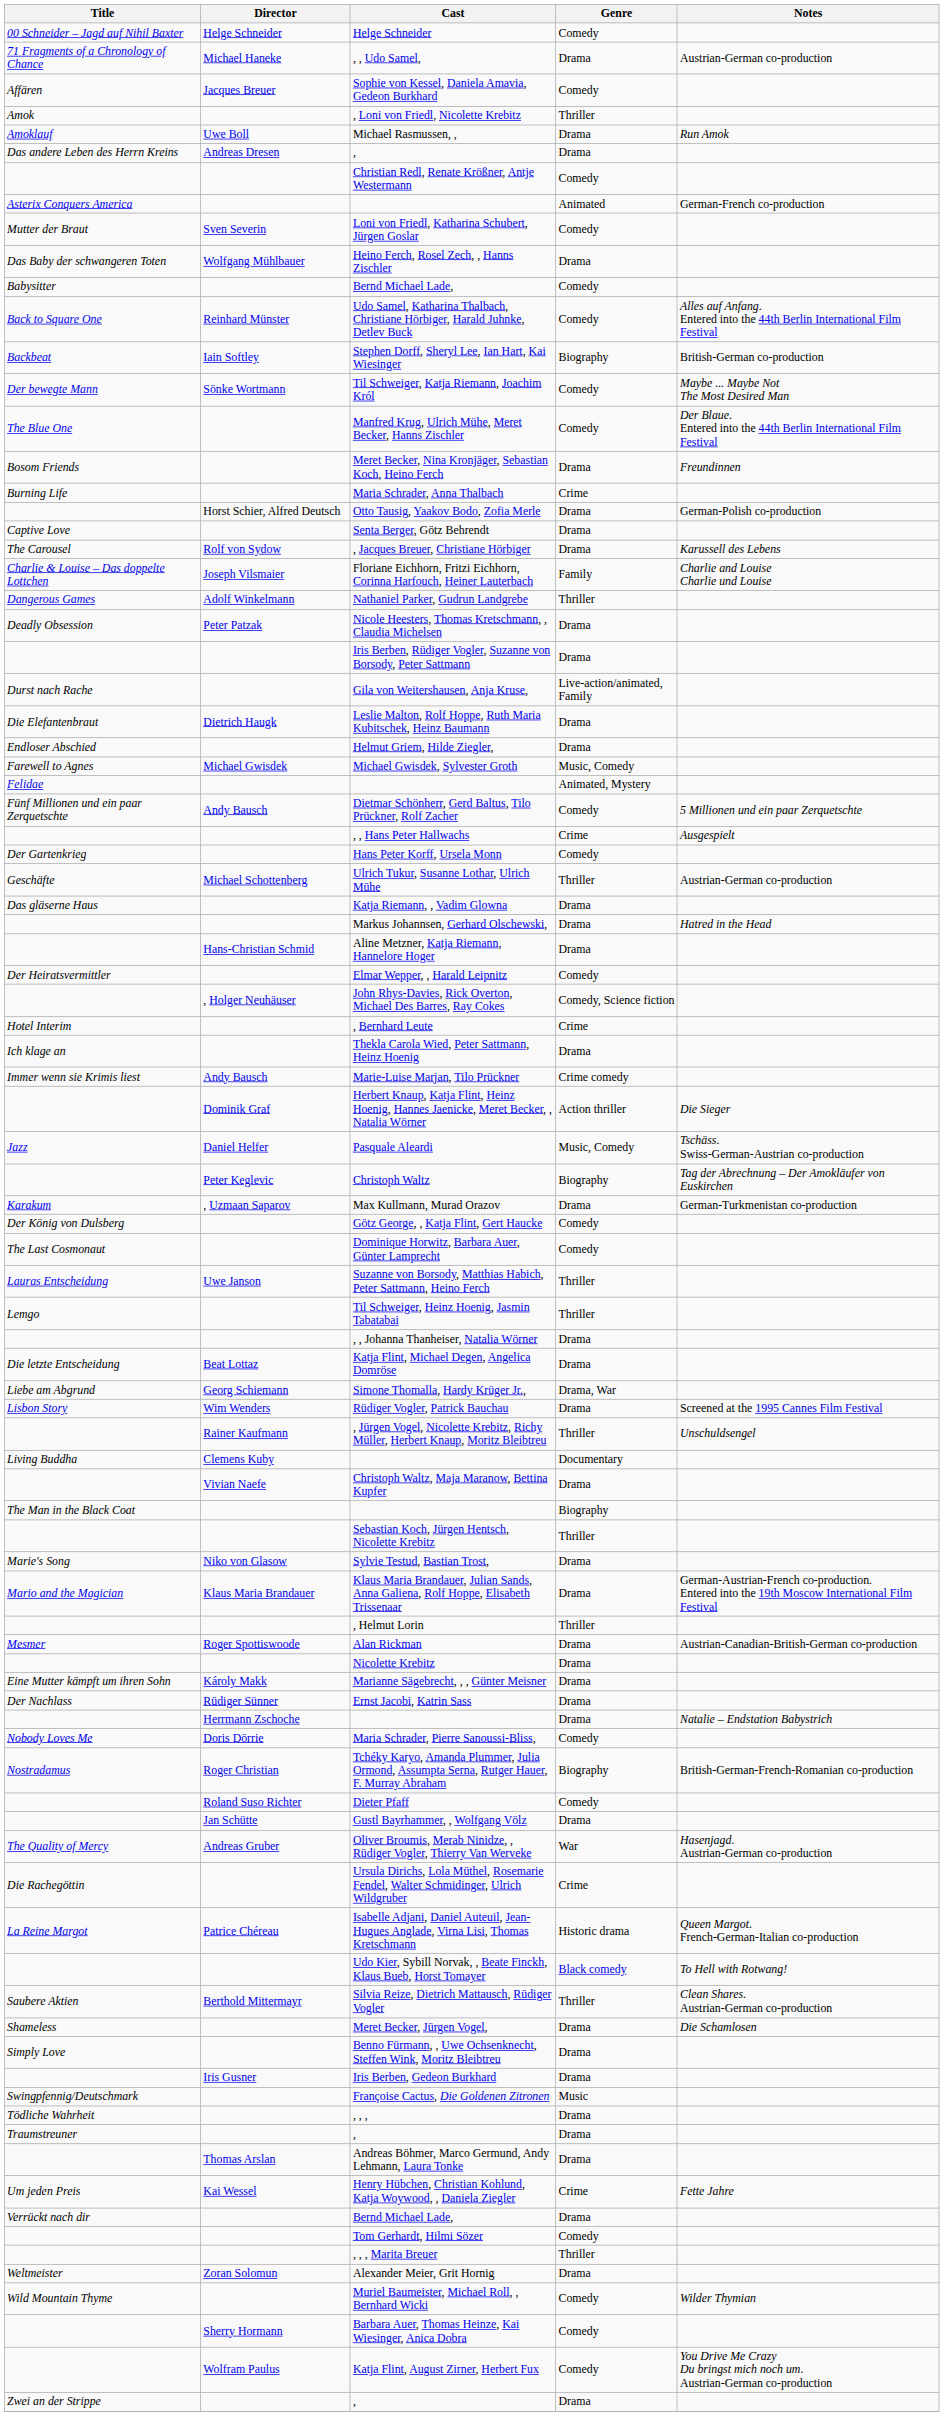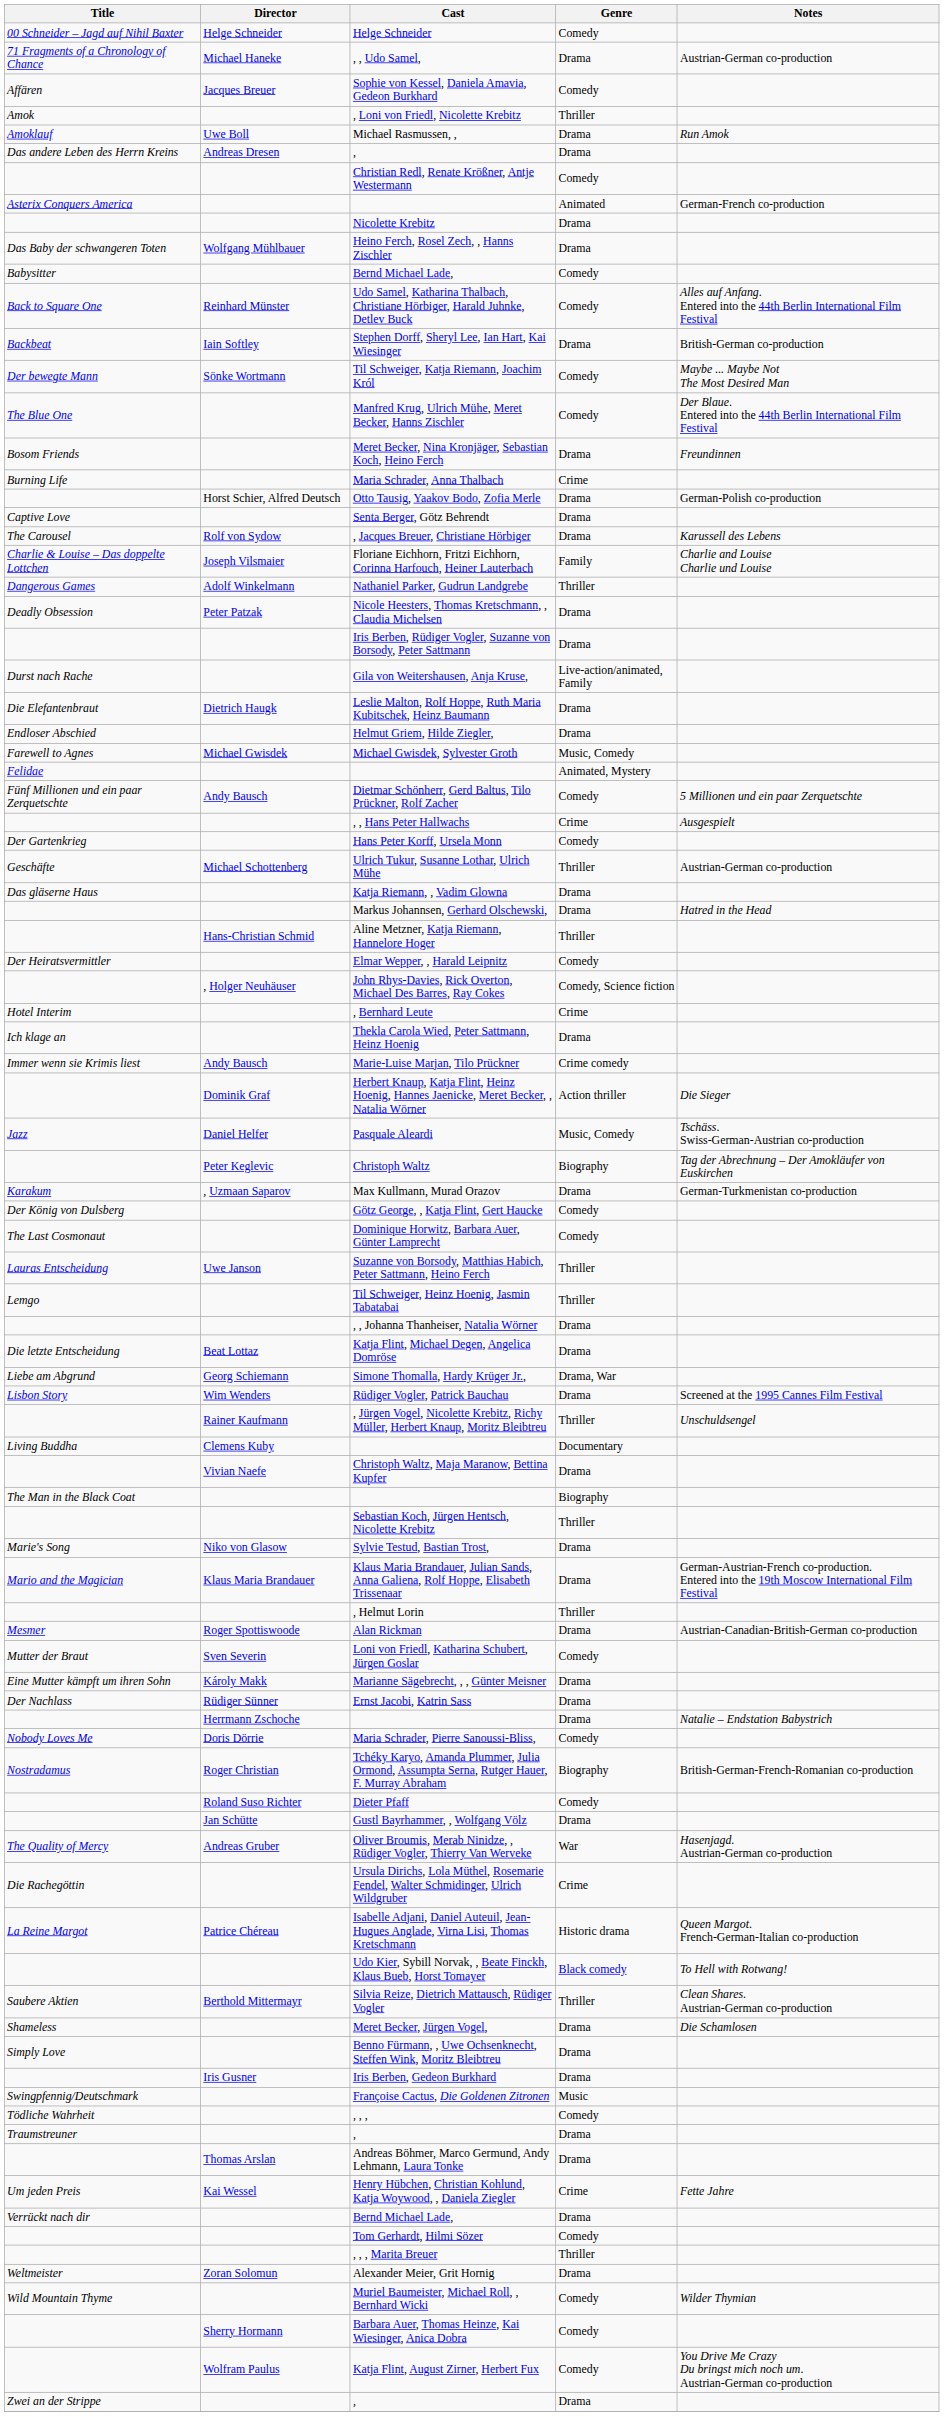rows swapped: Nicolette Krebitz <-> Loni von Friedl, Katharina Schubert, Jürgen Goslar
Stephen Dorff, Sheryl Lee, Ian Hart, Kai Wiesinger | Genre: Biography -> Drama
Aline Metzner, Katja Riemann, Hannelore Hoger | Genre: Drama -> Thriller
, , , | Genre: Drama -> Comedy
